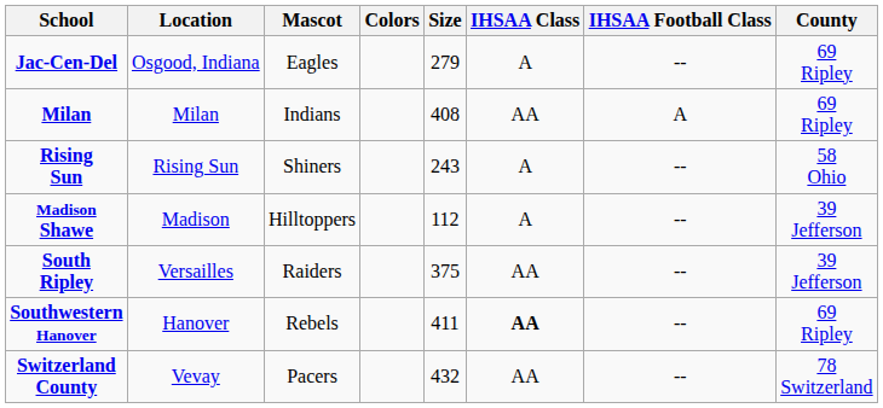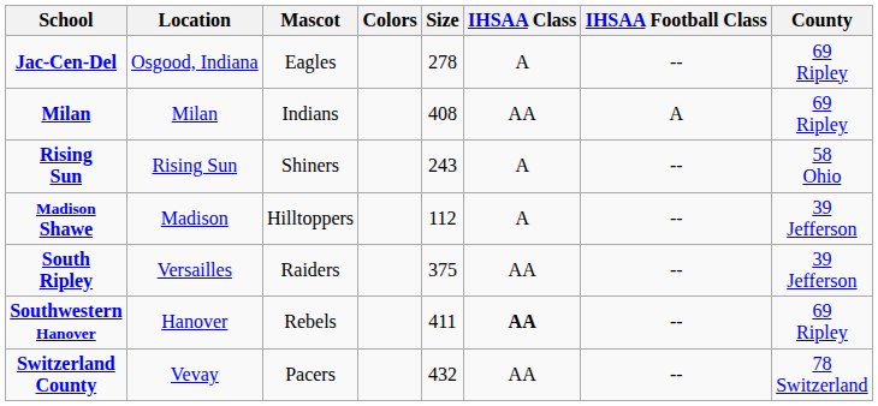Jac-Cen-Del | Size: 279 -> 278
